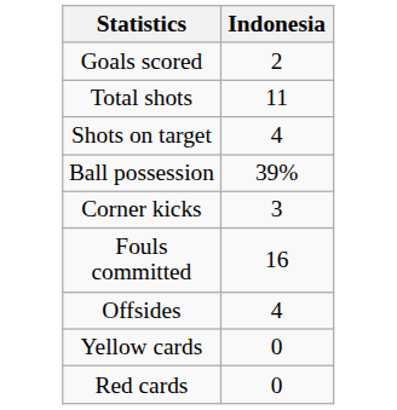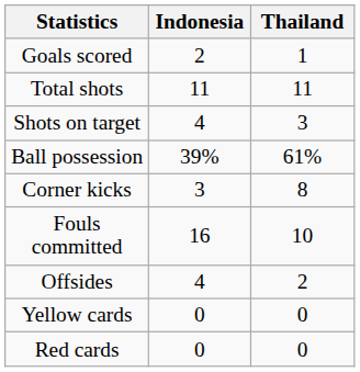+ column: Thailand | 1 | 11 | 3 | 61% | 8 | 10 | 2 | 0 | 0
